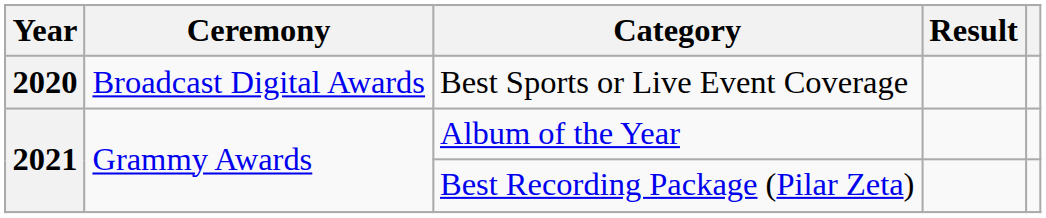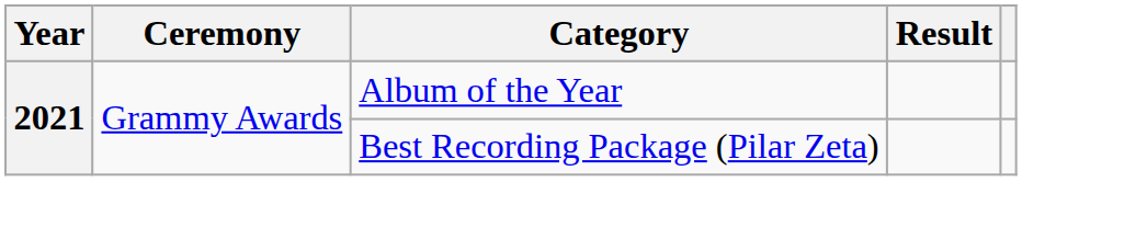- row: 2020 | Broadcast Digital Awards | Best Sports or Live Event Coverage
